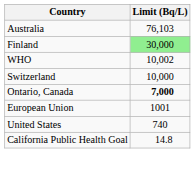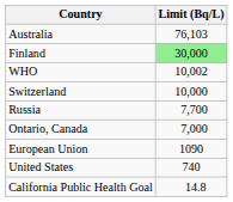+ row: Russia | 7,700
Ontario, Canada | Limit (Bq/L): bold -> normal
European Union | Limit (Bq/L): 1001 -> 1090
